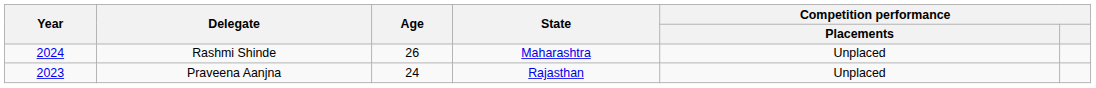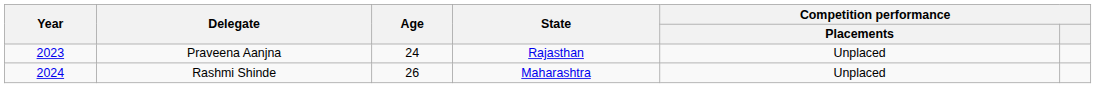rows swapped: Praveena Aanjna <-> Rashmi Shinde
